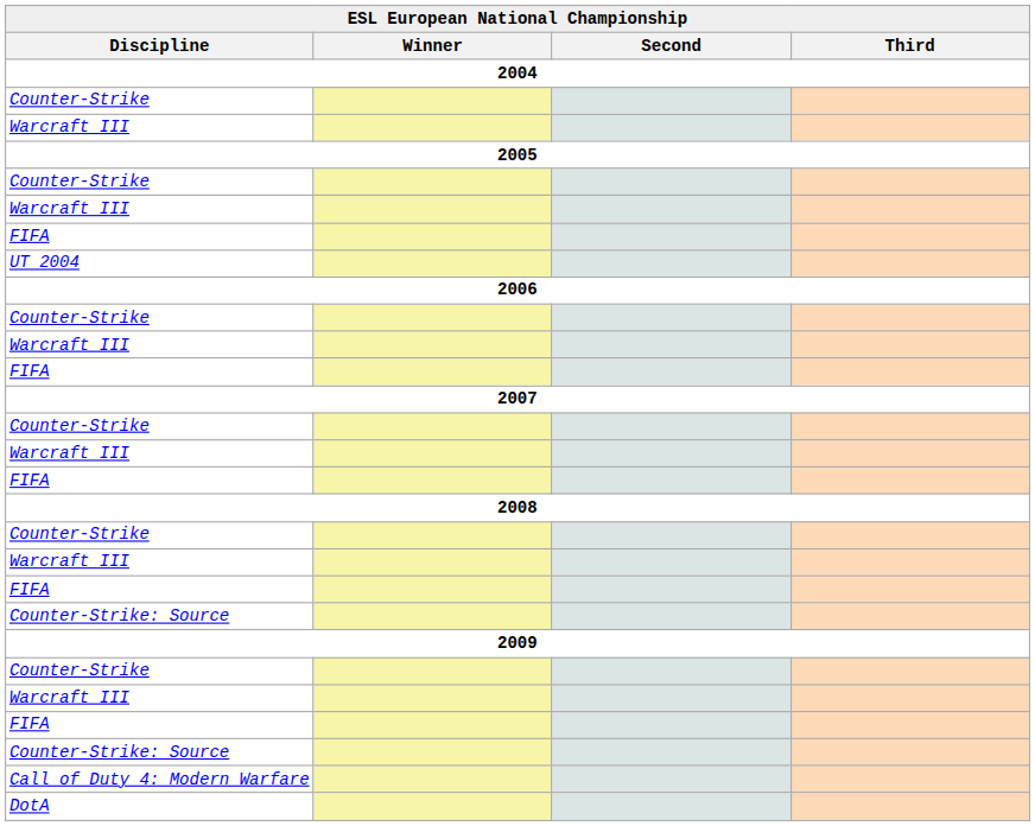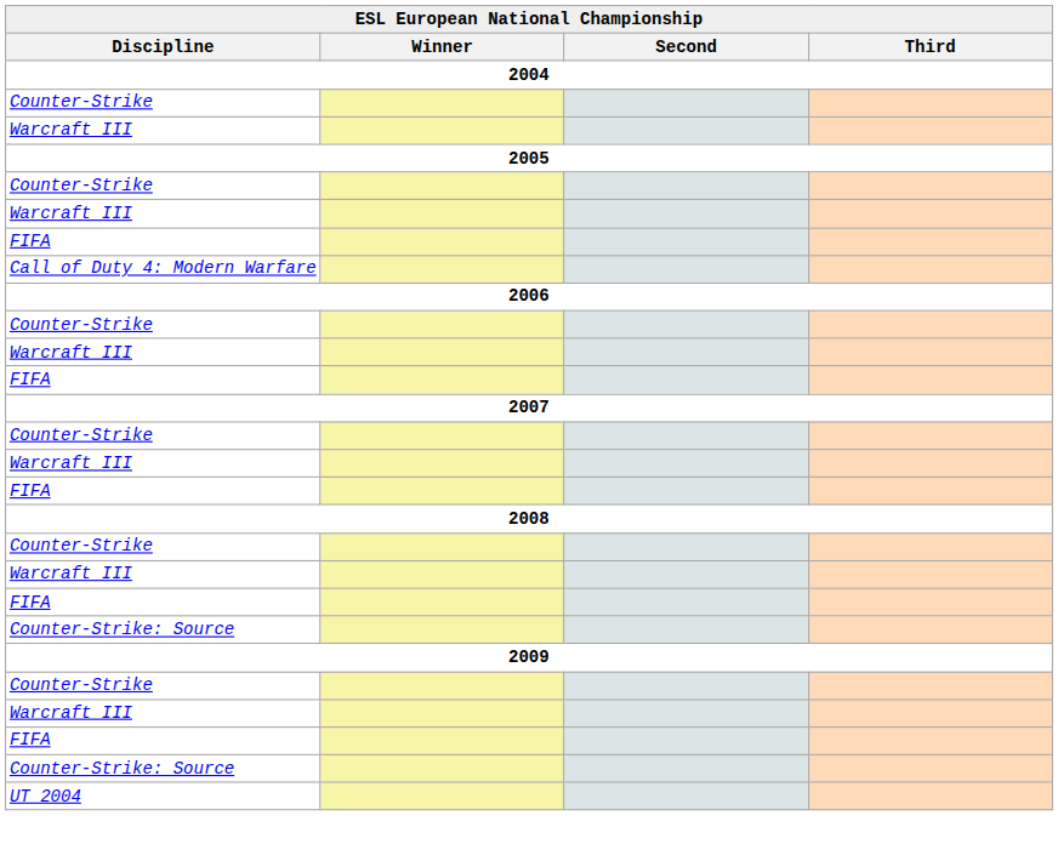rows swapped: UT 2004 <-> Call of Duty 4: Modern Warfare
- row: DotA
